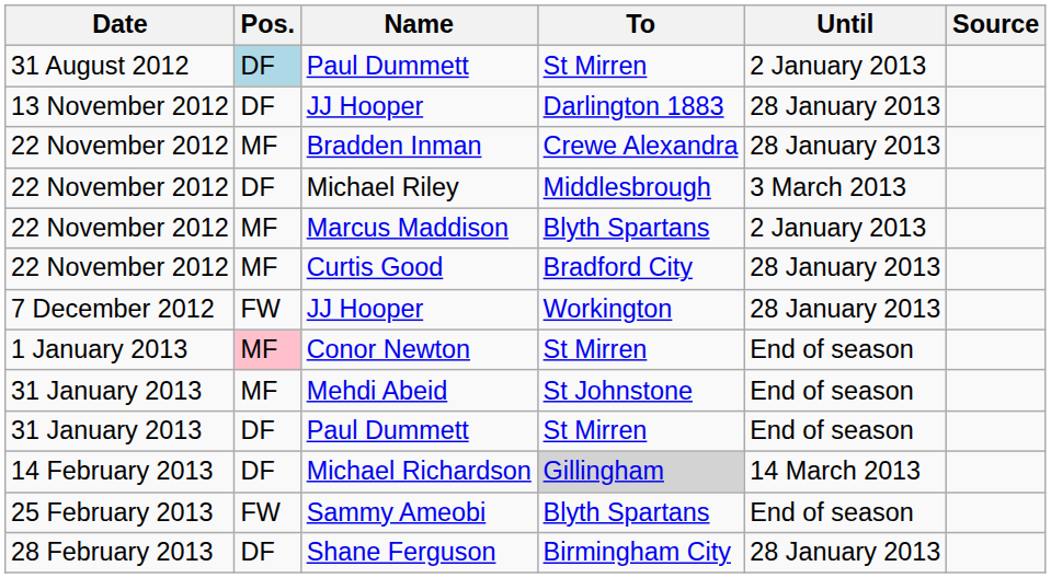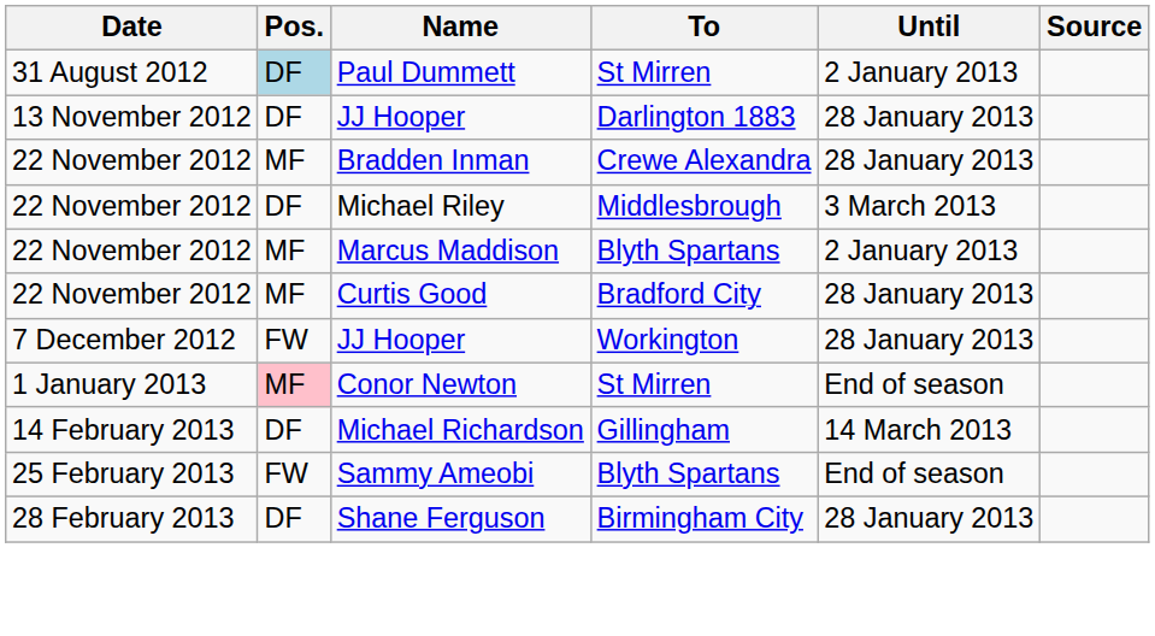- row: 31 January 2013 | MF | Mehdi Abeid | St Johnstone | End of season
- row: 31 January 2013 | DF | Paul Dummett | St Mirren | End of season
Michael Richardson | To: lightgrey background -> no background
